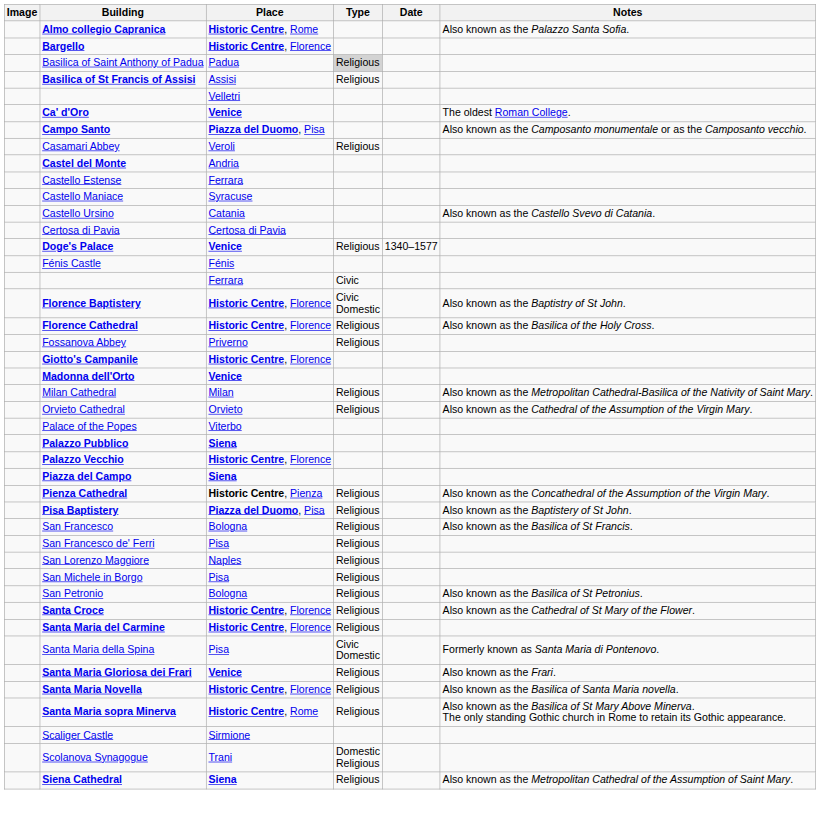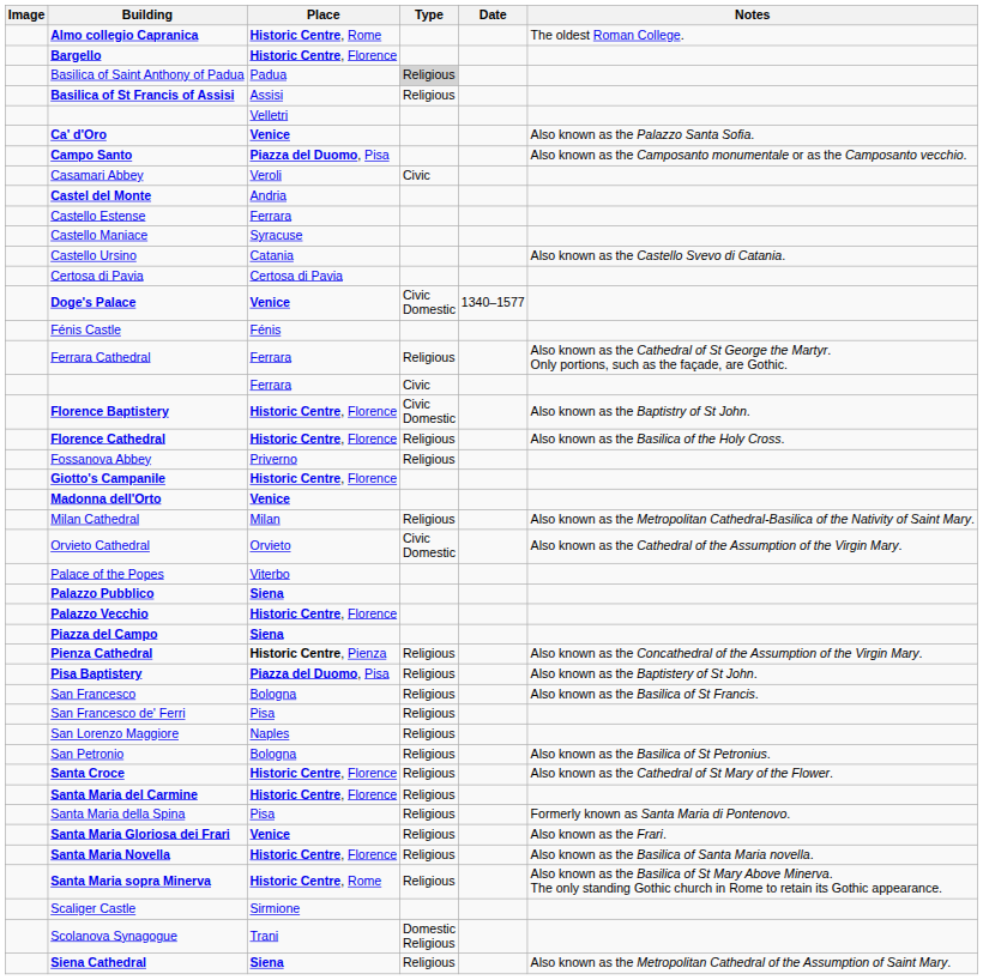Almo collegio Capranica | Notes: Also known as the Palazzo Santa Sofia. -> The oldest Roman College.
Ca' d'Oro | Notes: The oldest Roman College. -> Also known as the Palazzo Santa Sofia.
Casamari Abbey | Type: Religious -> Civic
Doge's Palace | Type: Religious -> Civic Domestic
+ row: Ferrara Cathedral | Ferrara | Religious | Also known as the Cathedral of St George the Martyr. Only portions, such as the façade, are Gothic.
Orvieto Cathedral | Type: Religious -> Civic Domestic
- row: San Michele in Borgo | Pisa | Religious
Santa Maria della Spina | Type: Civic Domestic -> Religious
